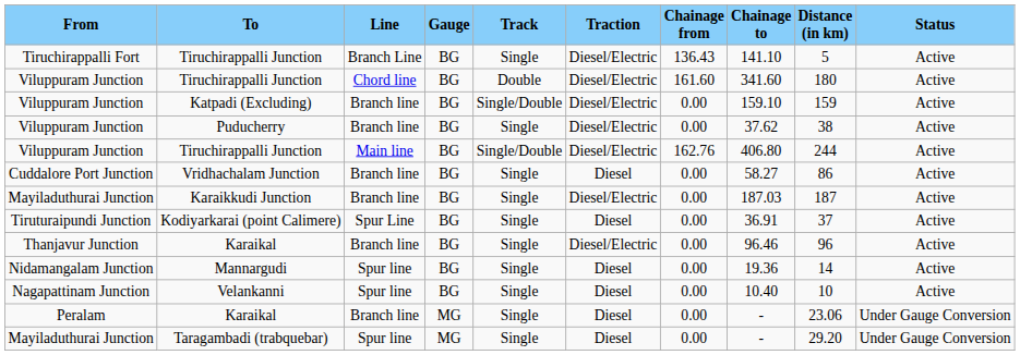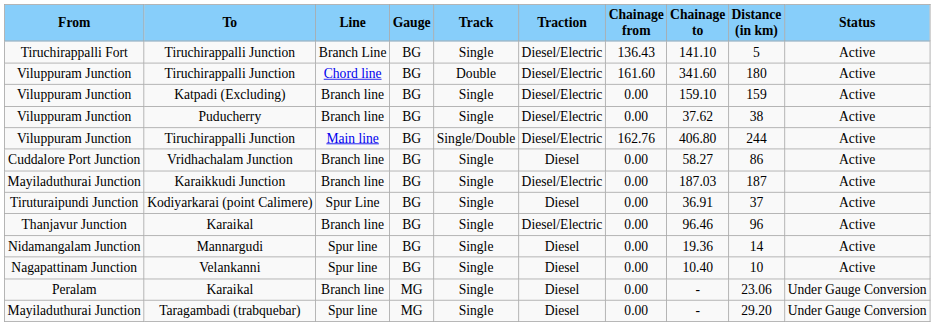Katpadi (Excluding) | Track: Single/Double -> Single
